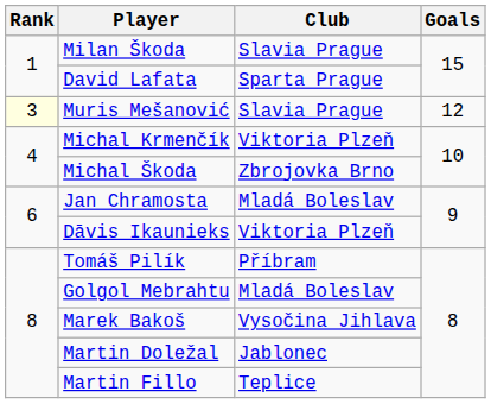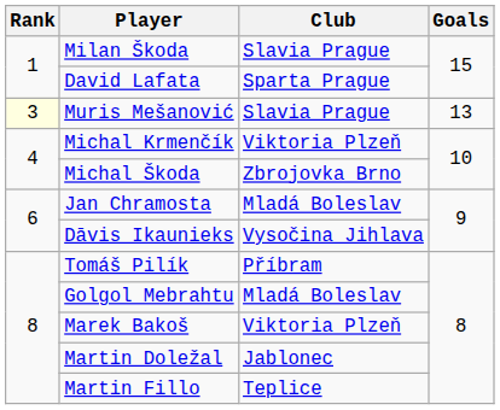Muris Mešanović | Goals: 12 -> 13
Dāvis Ikaunieks | Club: Viktoria Plzeň -> Vysočina Jihlava
Marek Bakoš | Club: Vysočina Jihlava -> Viktoria Plzeň
